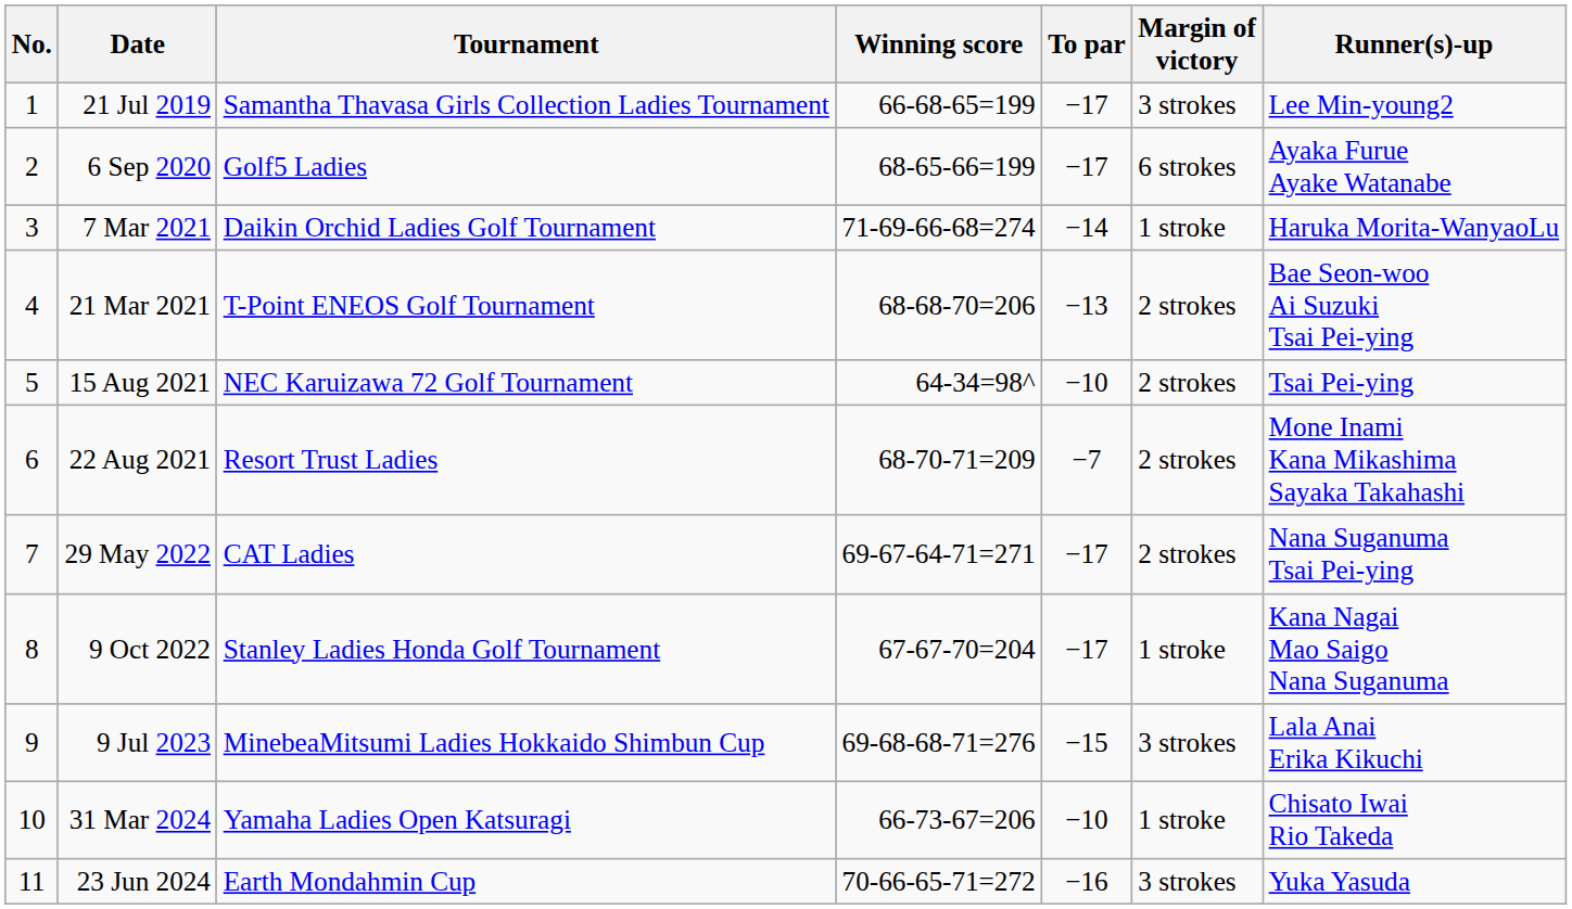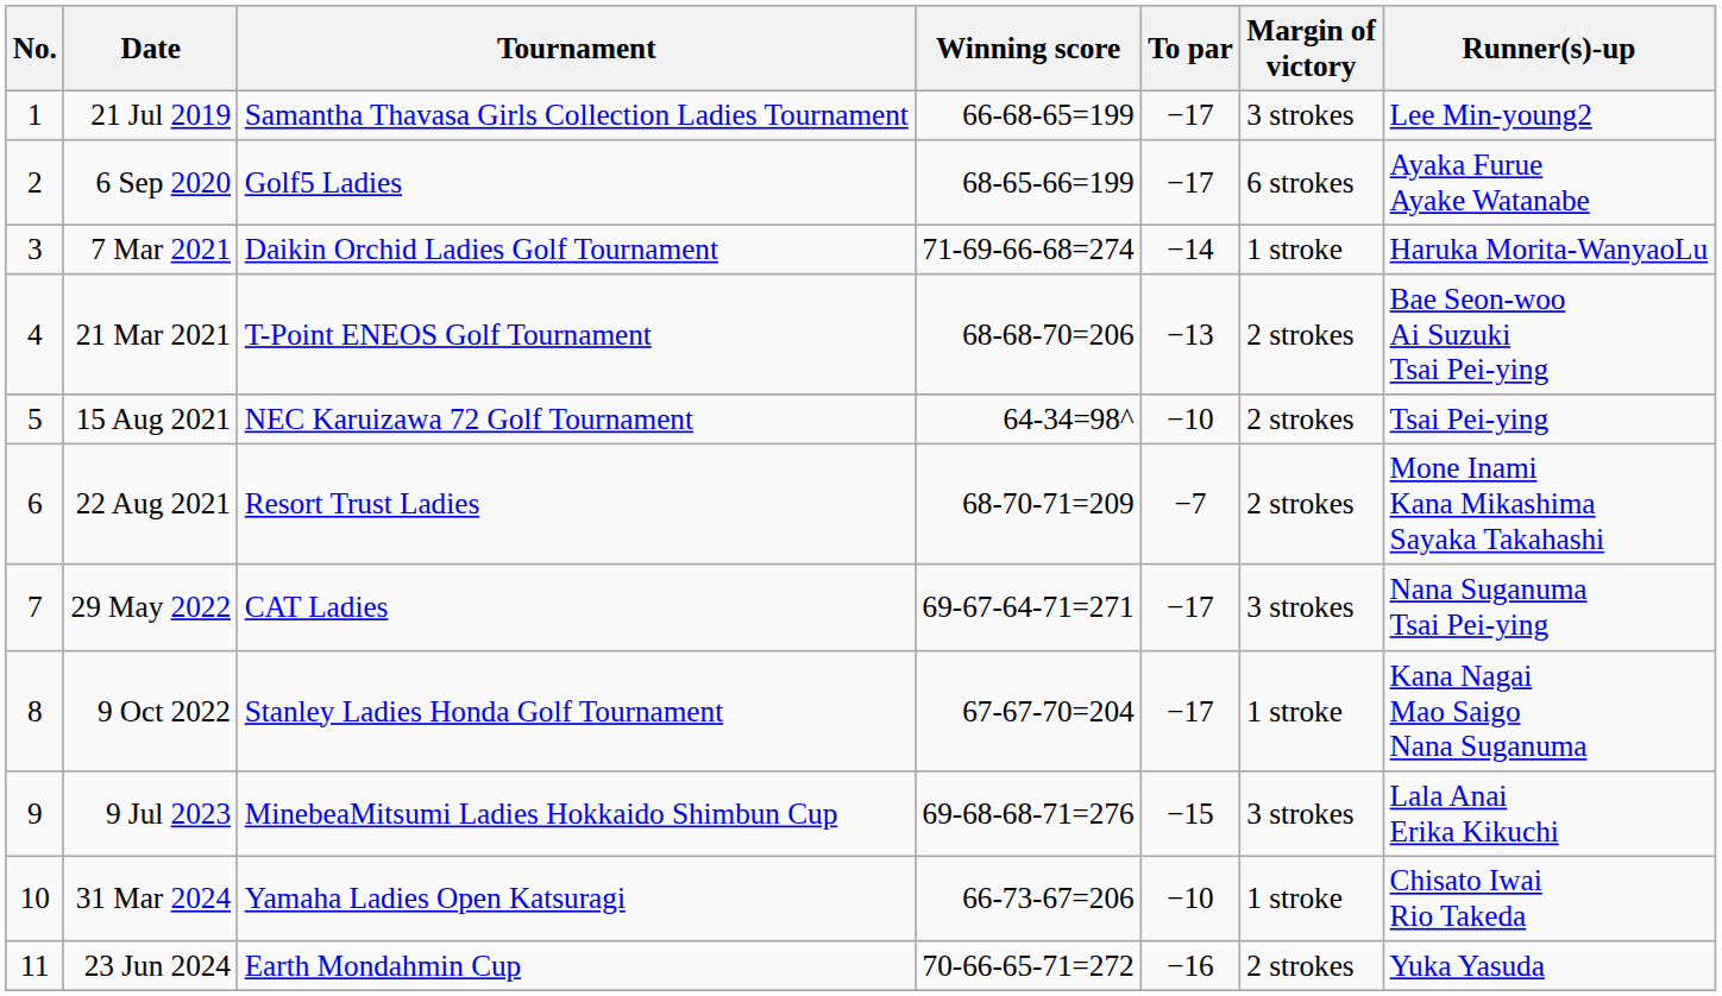29 May 2022 | Margin of victory: 2 strokes -> 3 strokes
23 Jun 2024 | Margin of victory: 3 strokes -> 2 strokes
